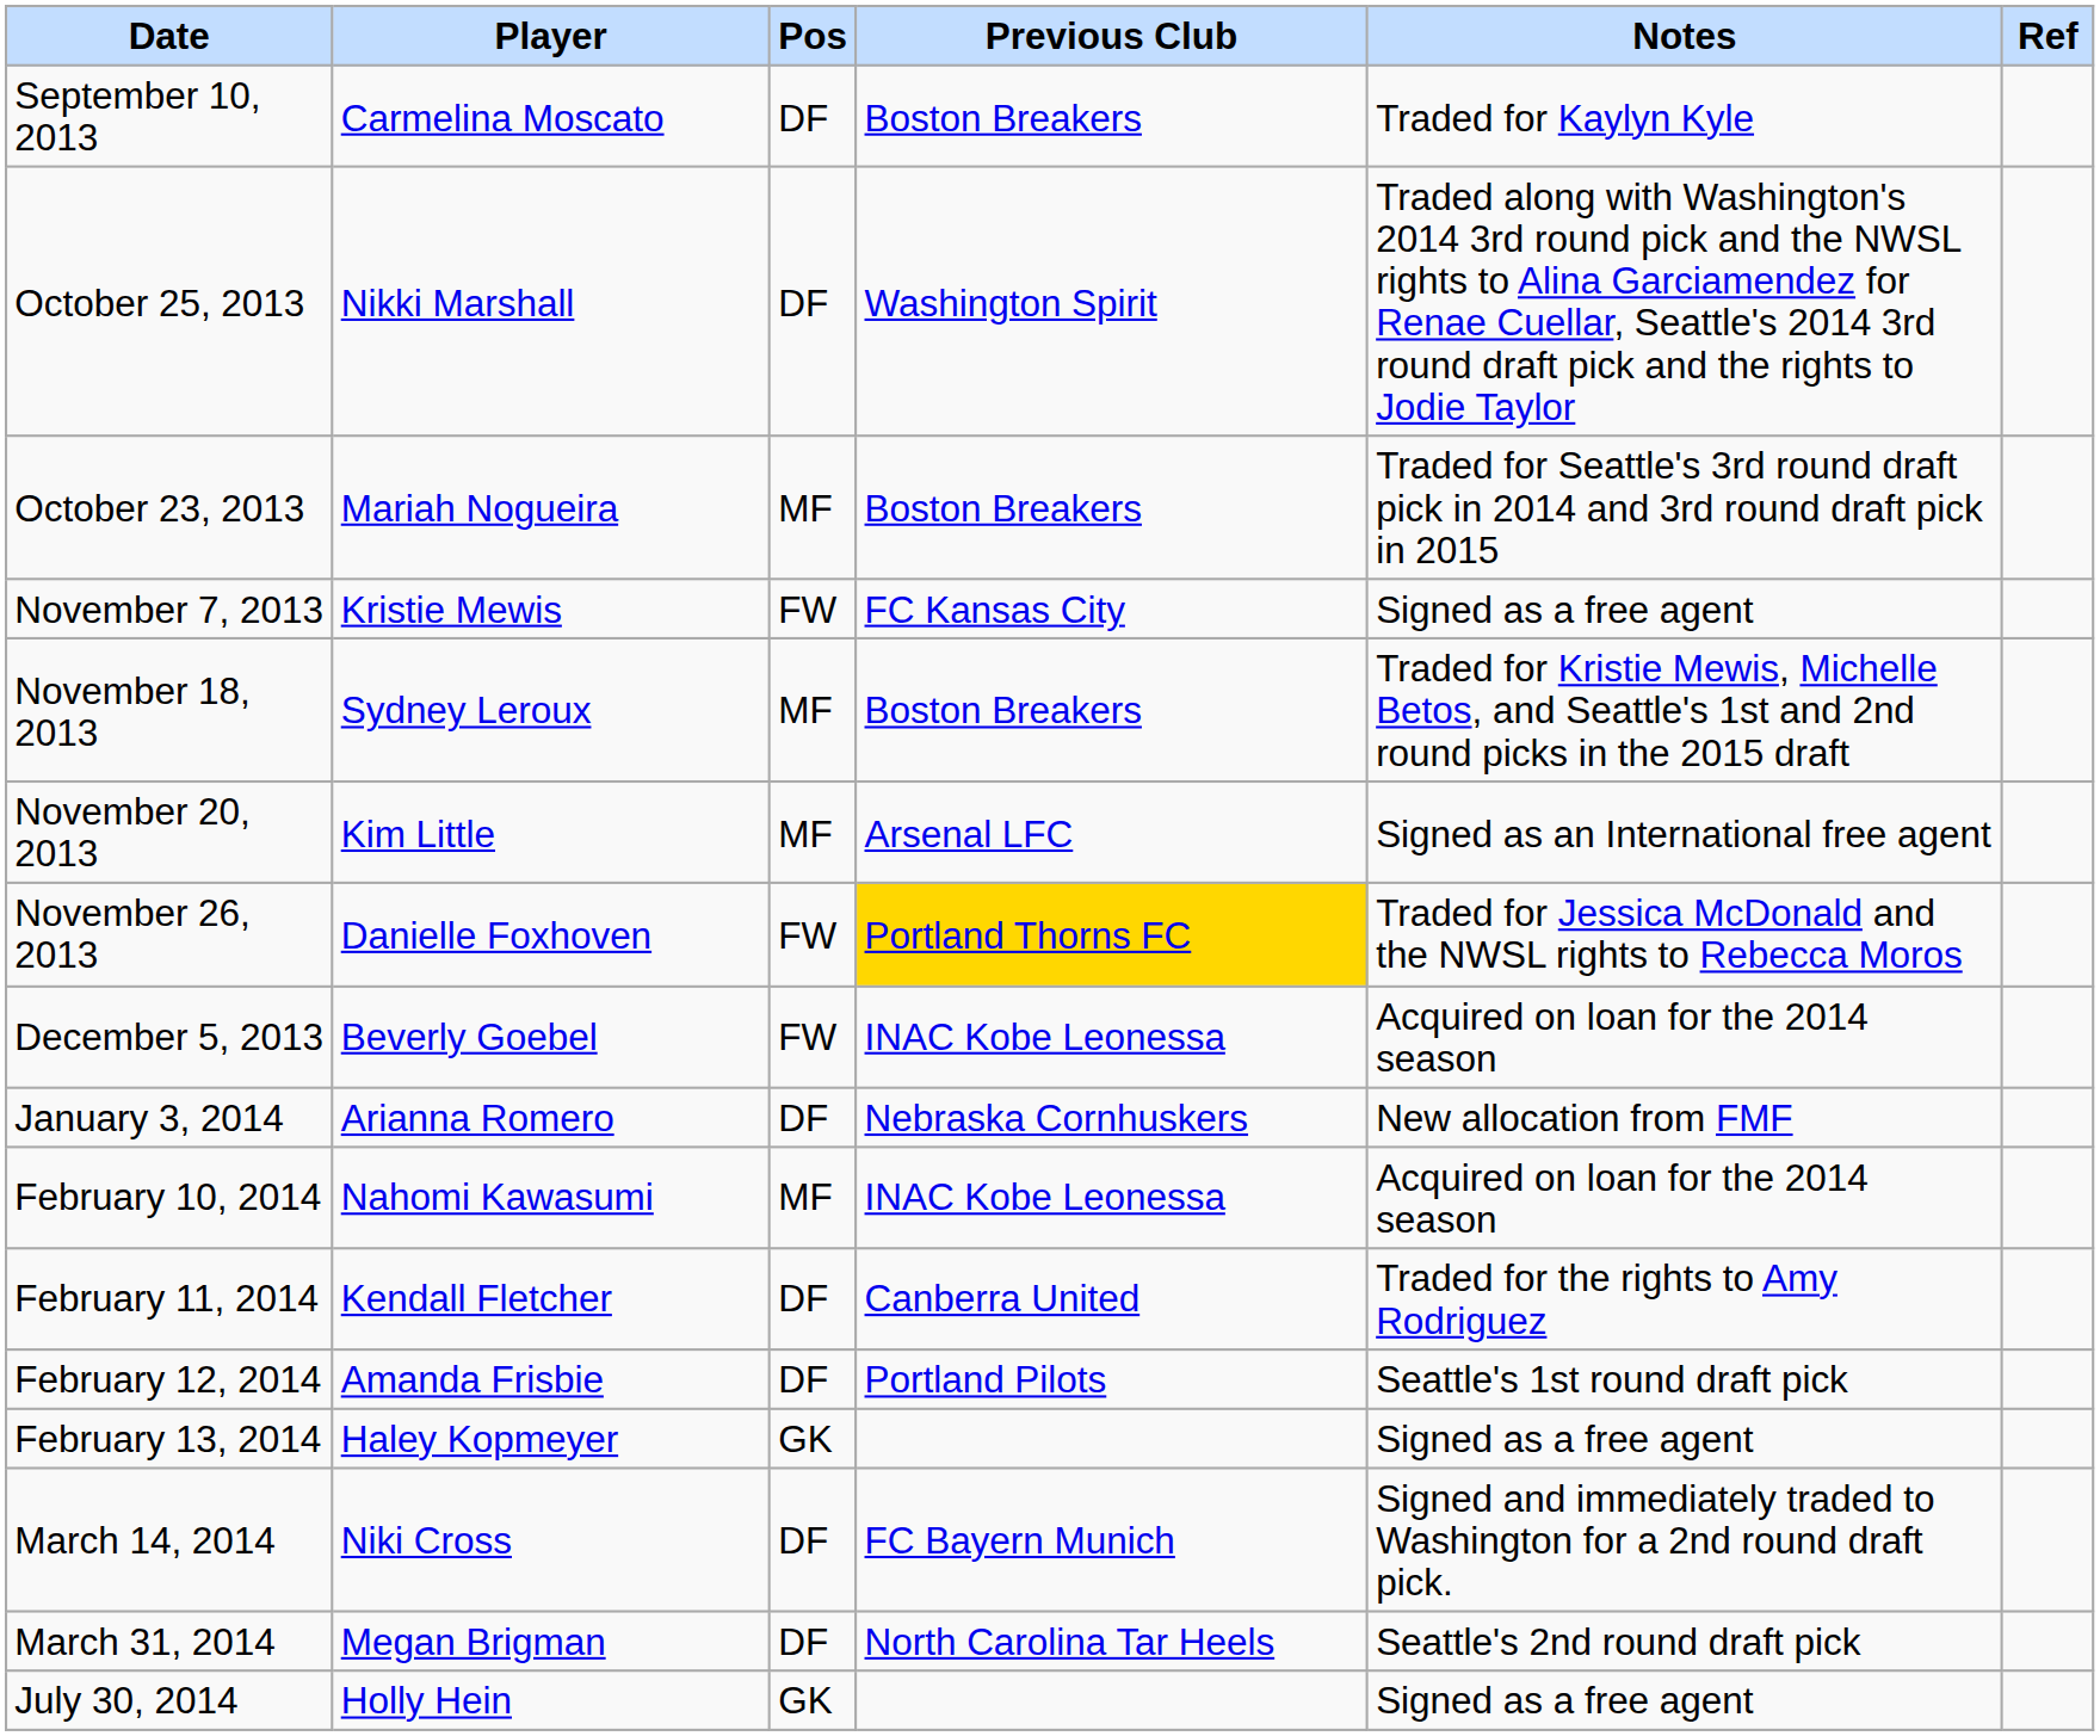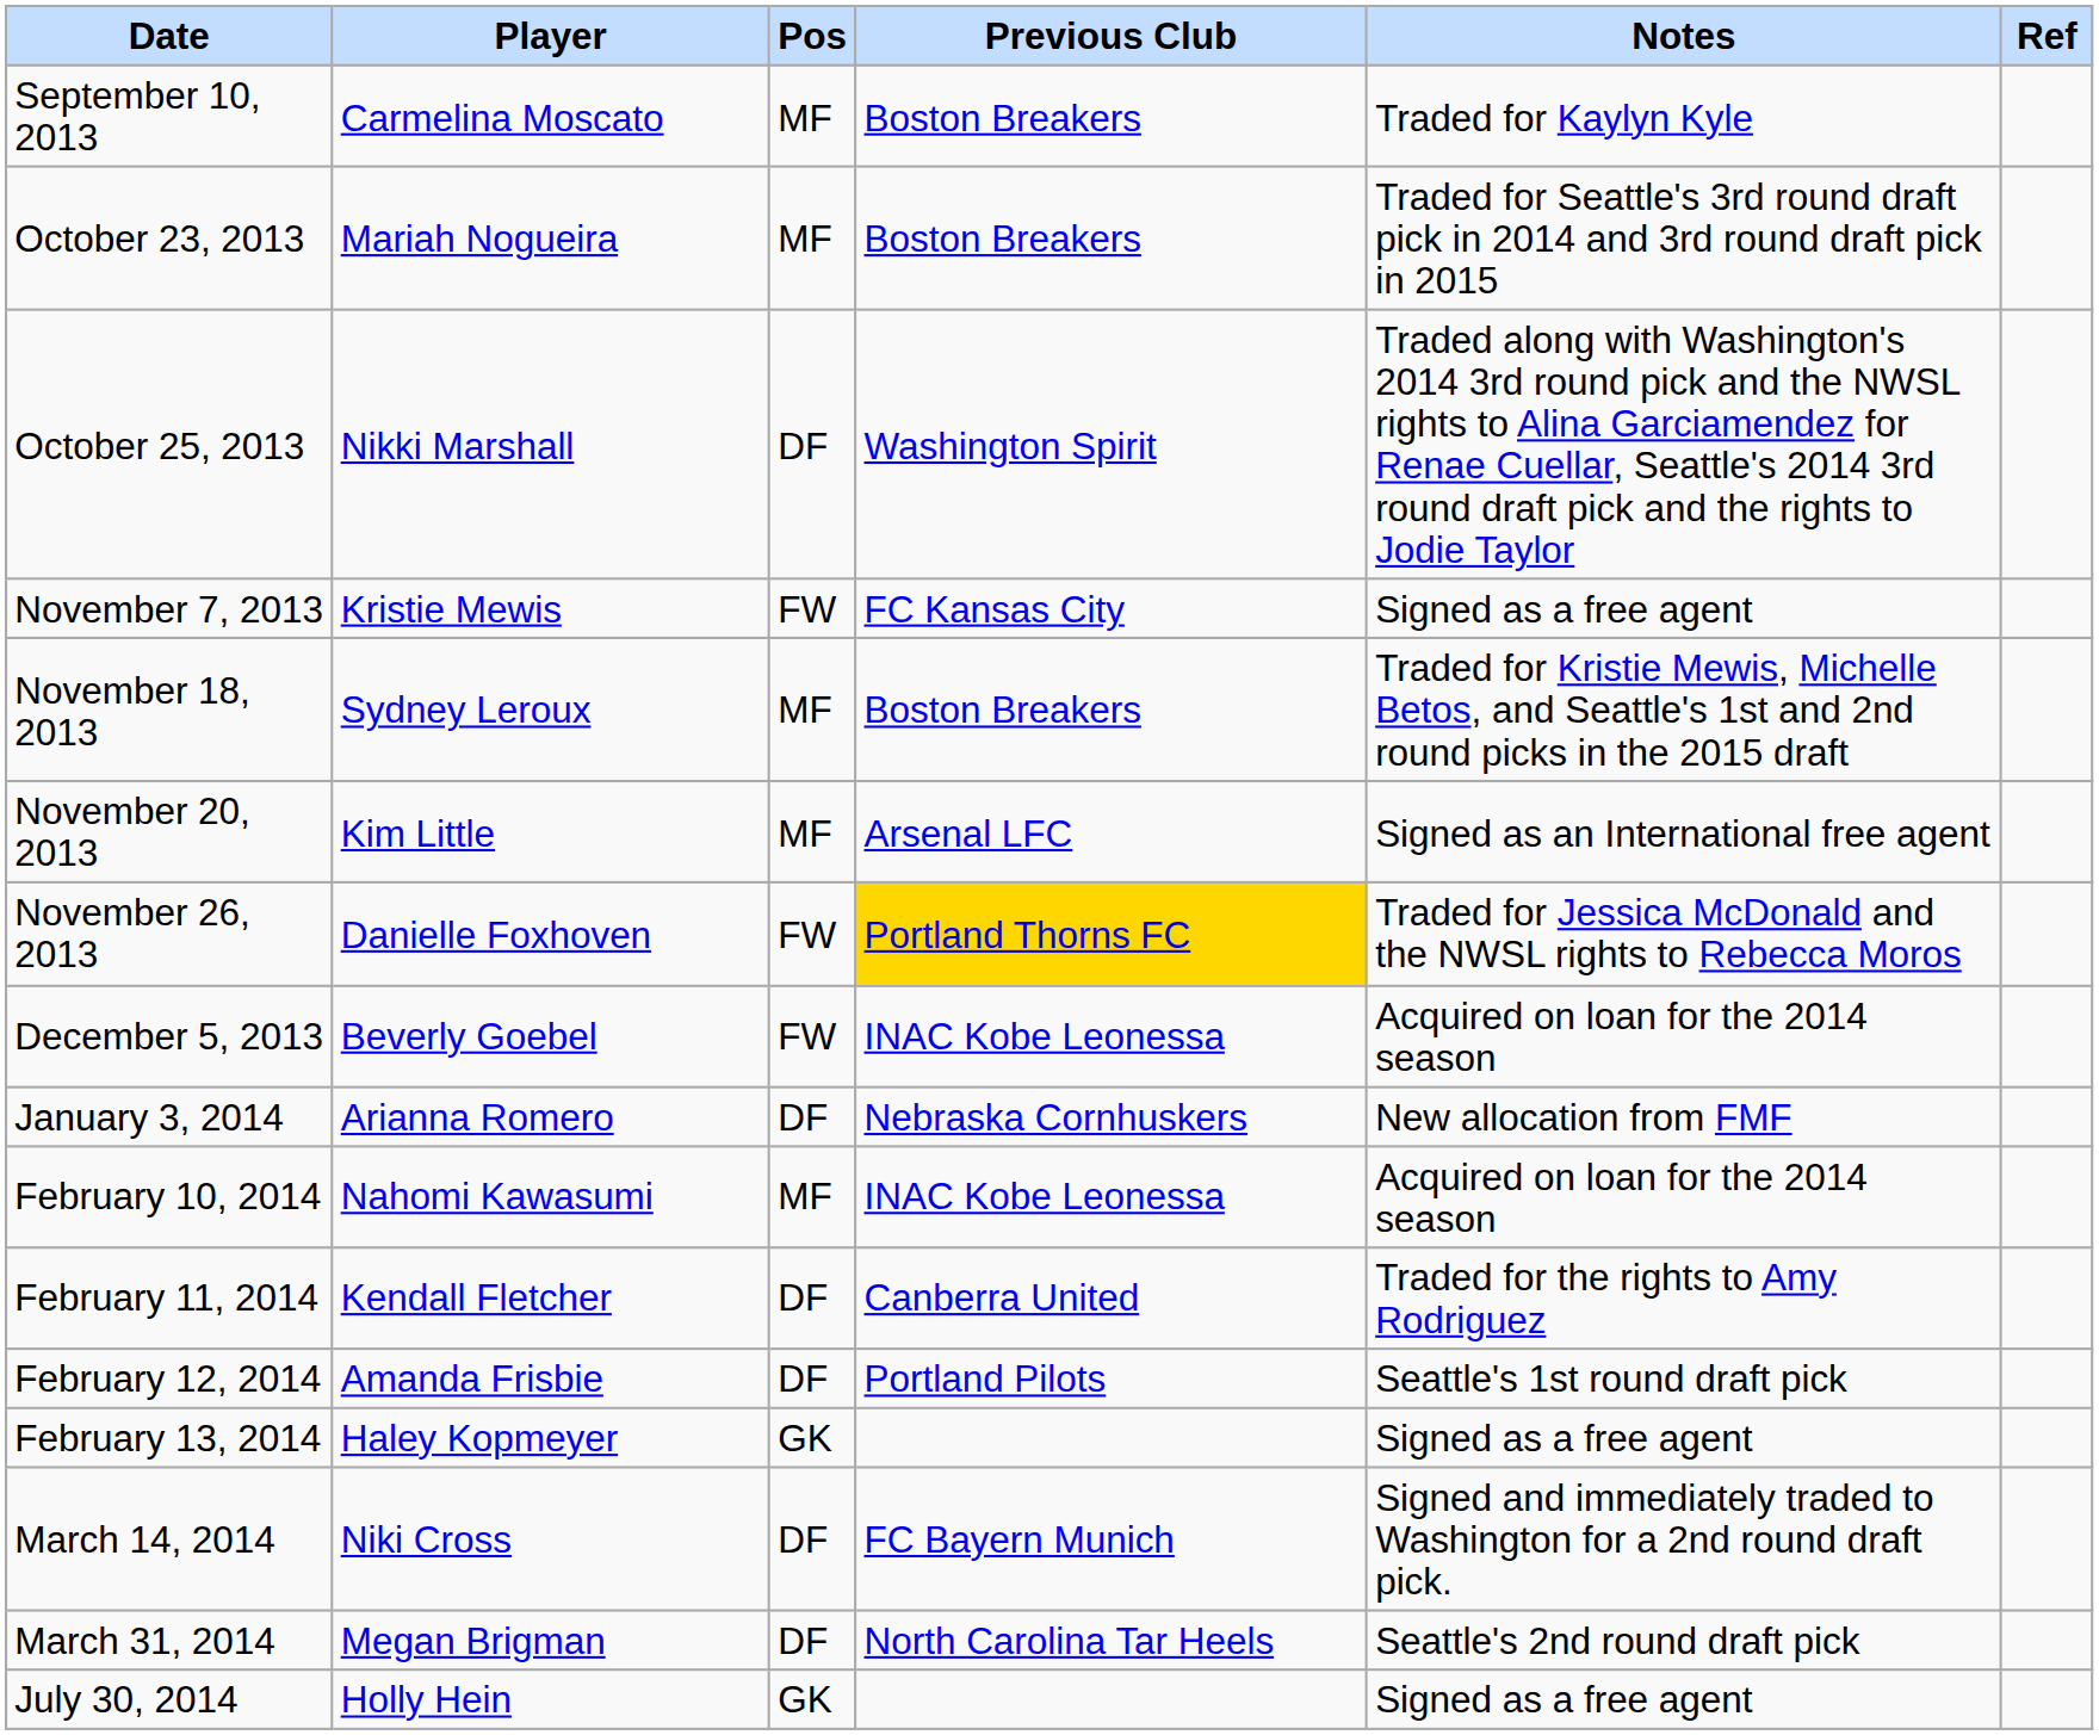September 10, 2013 | Pos: DF -> MF
rows swapped: October 23, 2013 <-> October 25, 2013
